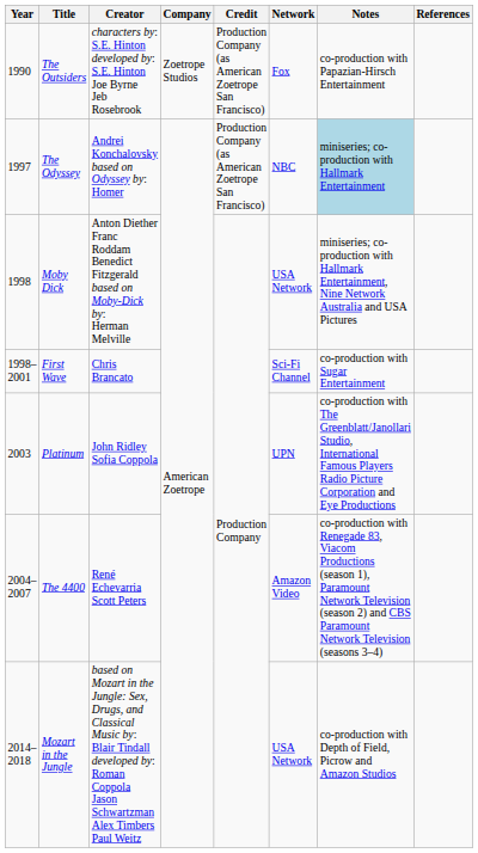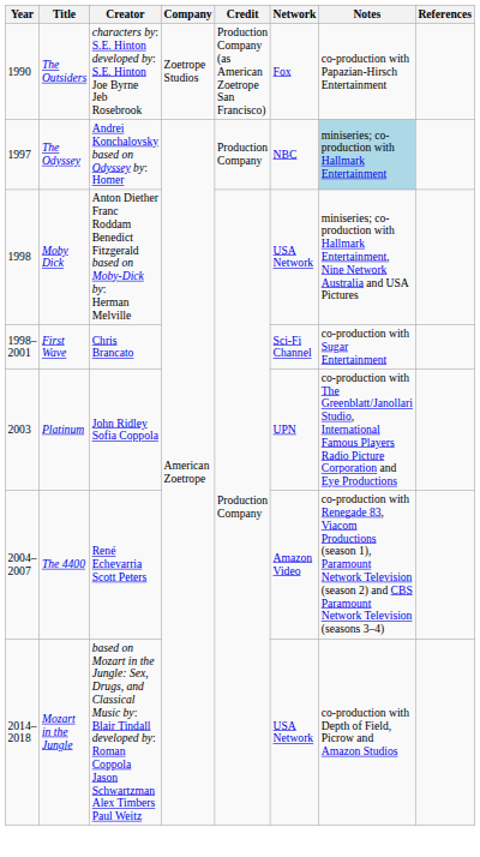The Odyssey | Credit: Production Company (as American Zoetrope San Francisco) -> Production Company
